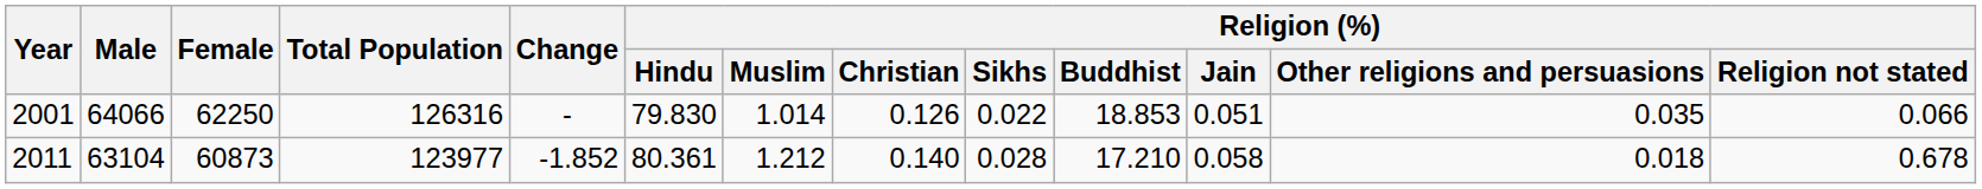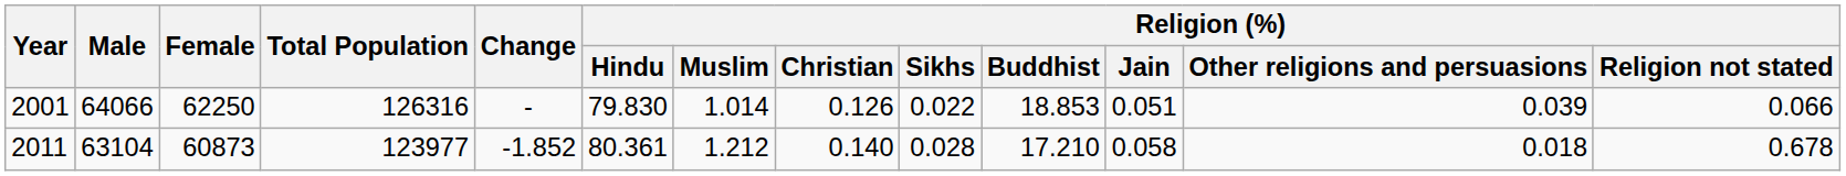2001 | Religion (%) / Other religions and persuasions: 0.035 -> 0.039
